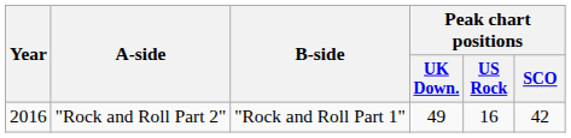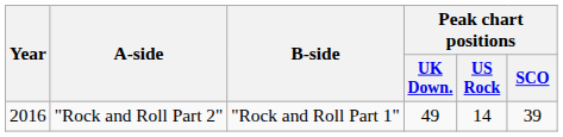"Rock and Roll Part 2" | Peak chart positions / US Rock: 16 -> 14
"Rock and Roll Part 2" | Peak chart positions / SCO: 42 -> 39
